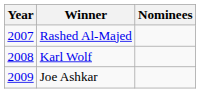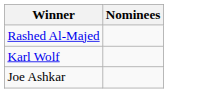- column: Year | 2007 | 2008 | 2009
